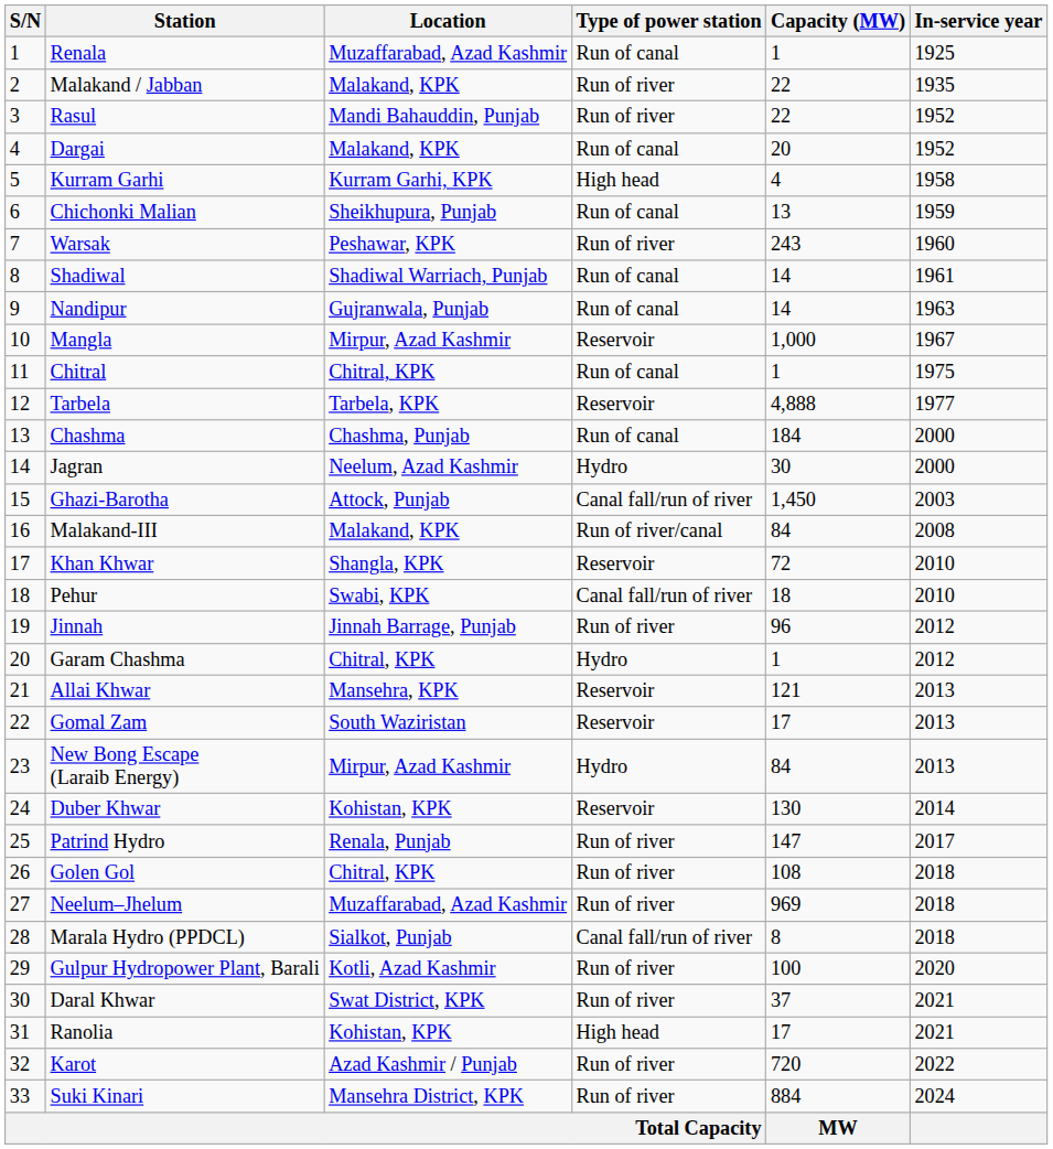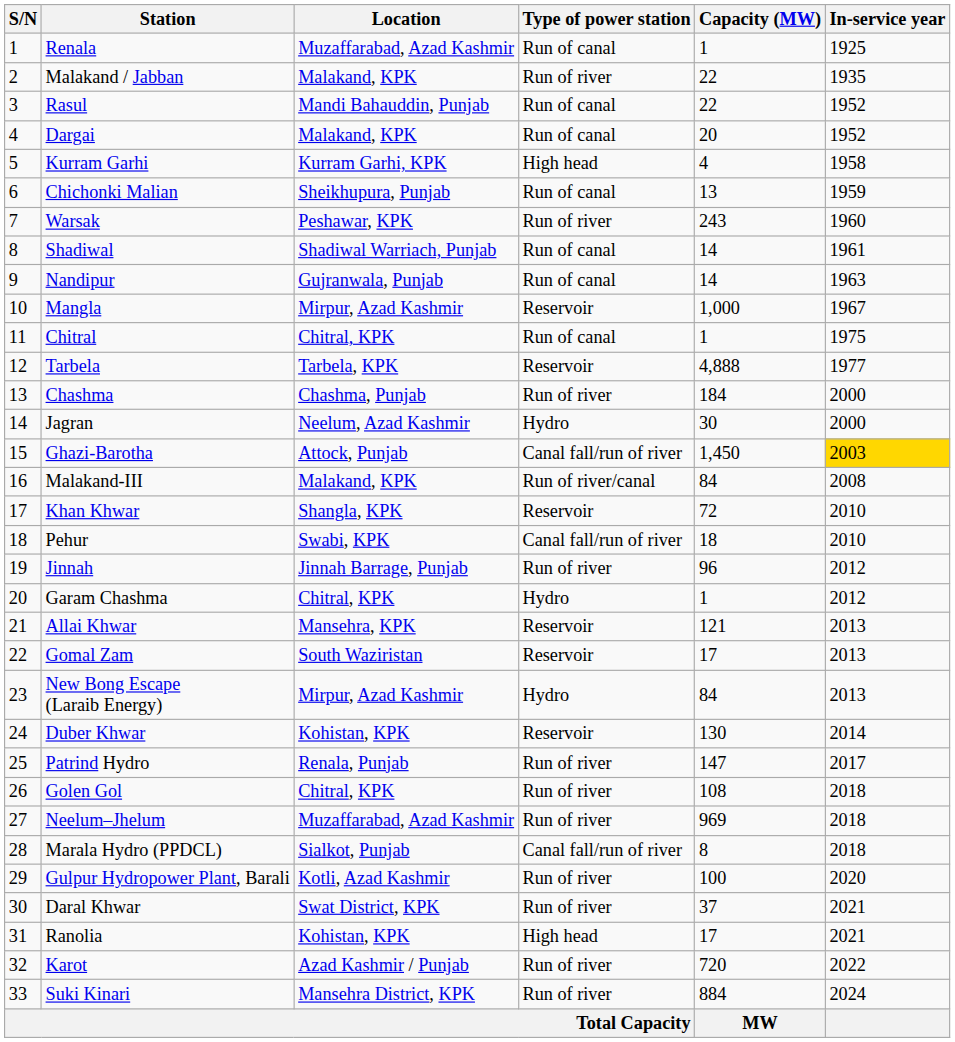Rasul | Type of power station: Run of river -> Run of canal
Chashma | Type of power station: Run of canal -> Run of river
Ghazi-Barotha | In-service year: no background -> gold background
